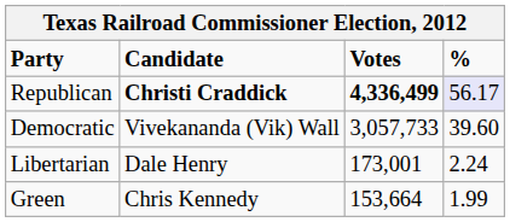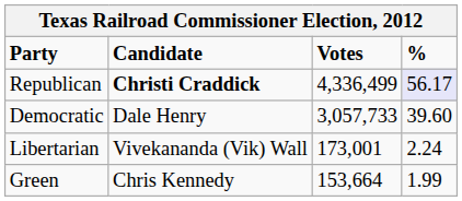Republican | Votes: bold -> normal
Democratic | Candidate: Vivekananda (Vik) Wall -> Dale Henry
Libertarian | Candidate: Dale Henry -> Vivekananda (Vik) Wall
